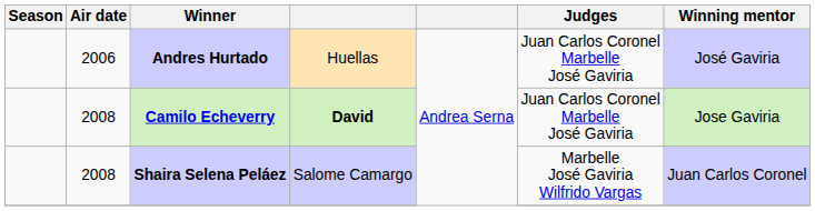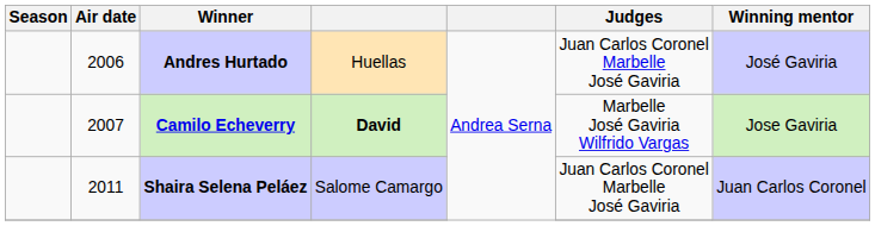Camilo Echeverry | Air date: 2008 -> 2007
Camilo Echeverry | Judges: Juan Carlos Coronel Marbelle José Gaviria -> Marbelle José Gaviria Wilfrido Vargas
Shaira Selena Peláez | Air date: 2008 -> 2011
Shaira Selena Peláez | Judges: Marbelle José Gaviria Wilfrido Vargas -> Juan Carlos Coronel Marbelle José Gaviria
